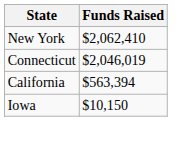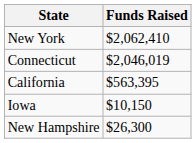California | Funds Raised: $563,394 -> $563,395
+ row: New Hampshire | $26,300
